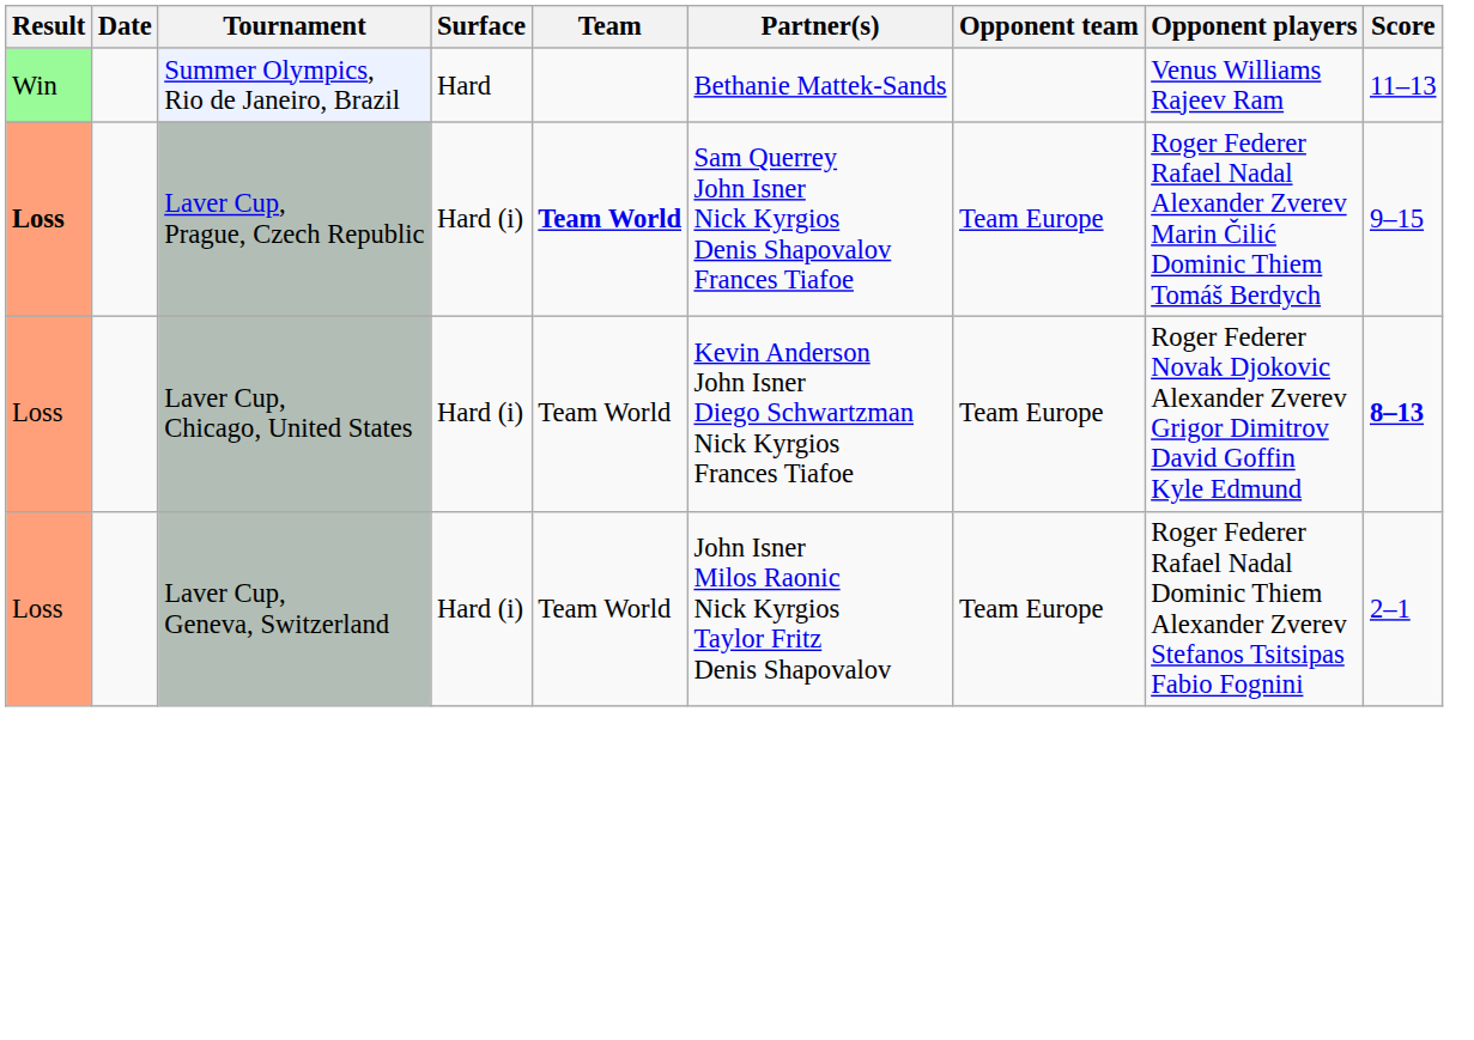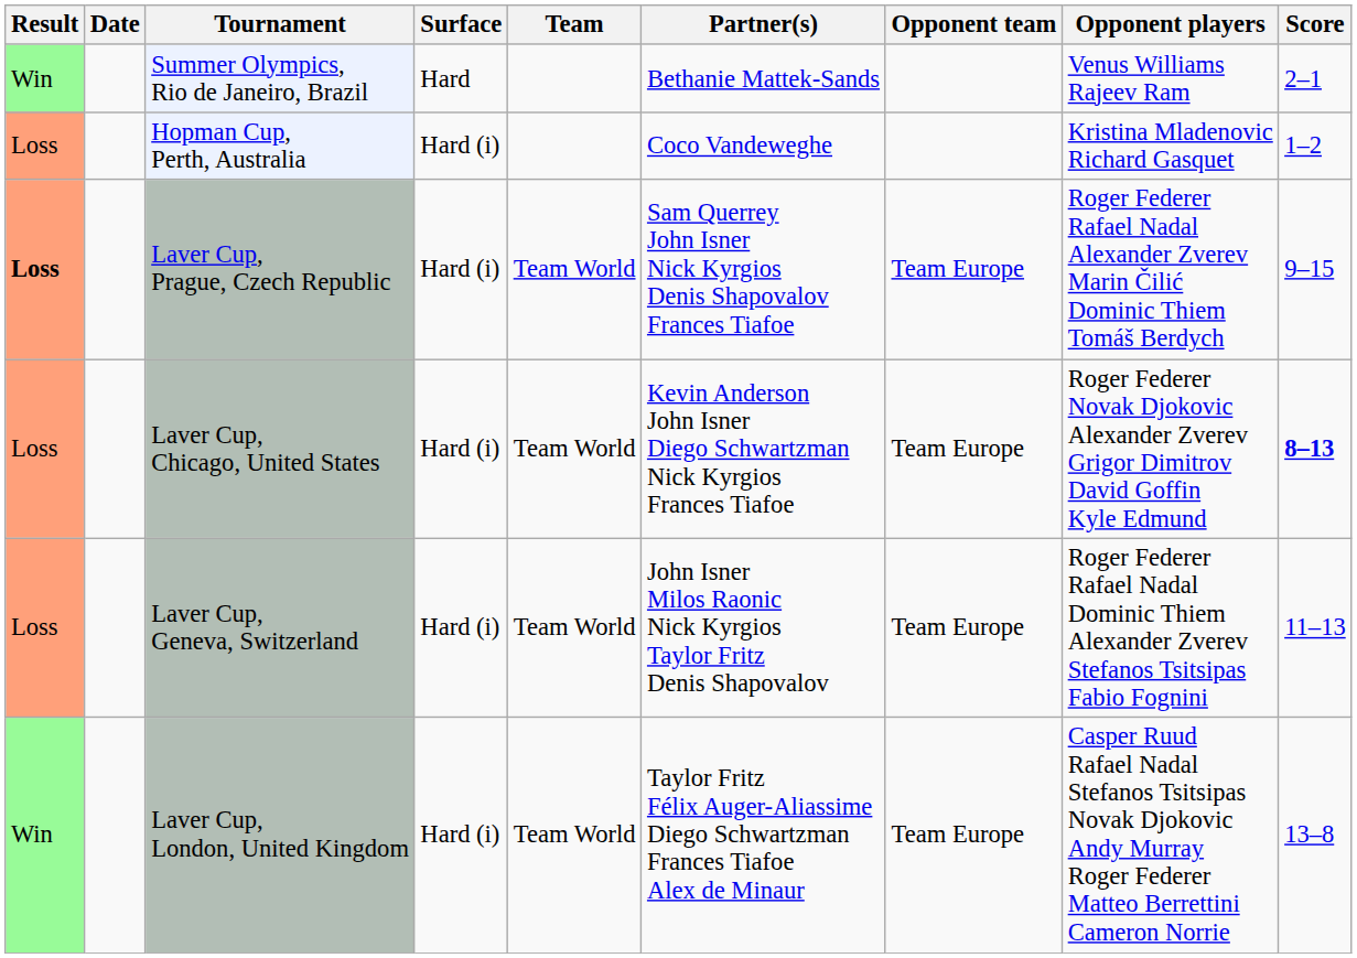Summer Olympics, Rio de Janeiro, Brazil | Score: 11–13 -> 2–1
+ row: Loss | Hopman Cup, Perth, Australia | Hard (i) | Coco Vandeweghe | Kristina Mladenovic Richard Gasquet | 1–2
Laver Cup, Prague, Czech Republic | Team: bold -> normal
Laver Cup, Geneva, Switzerland | Score: 2–1 -> 11–13
+ row: Win | Laver Cup, London, United Kingdom | Hard (i) | Team World | Taylor Fritz Félix Auger-Aliassime Diego Schwartzman Frances Tiafoe Alex de Minaur | Team Europe | Casper Ruud Rafael Nadal Stefanos Tsitsipas Novak Djokovic Andy Murray Roger Federer Matteo Berrettini Cameron Norrie | 13–8
